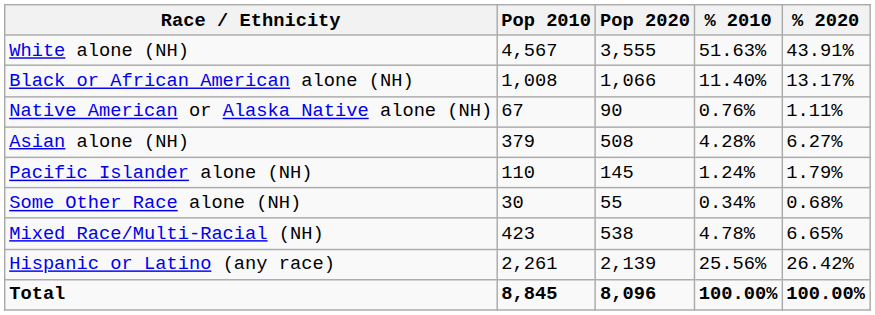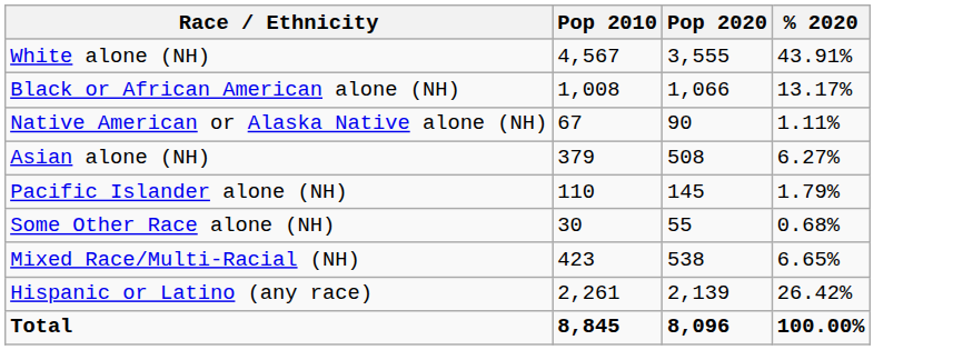- column: % 2010 | 51.63% | 11.40% | 0.76% | 4.28% | 1.24% | 0.34% | 4.78% | 25.56% | 100.00%
